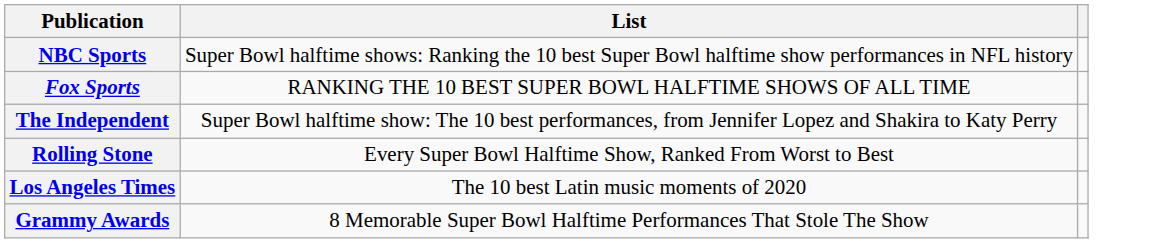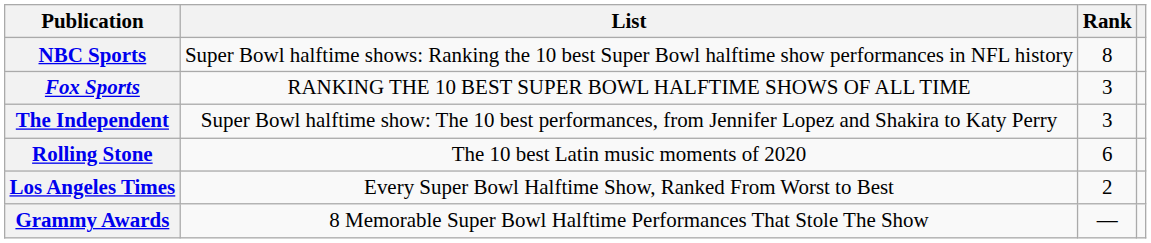+ column: Rank | 8 | 3 | 3 | 6 | 2 | —
Rolling Stone | List: Every Super Bowl Halftime Show, Ranked From Worst to Best -> The 10 best Latin music moments of 2020
Los Angeles Times | List: The 10 best Latin music moments of 2020 -> Every Super Bowl Halftime Show, Ranked From Worst to Best
